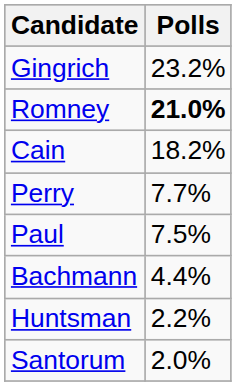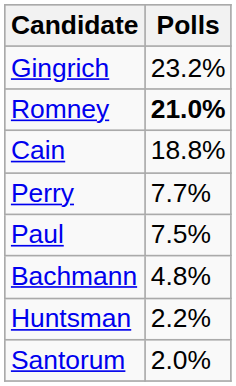Cain | Polls: 18.2% -> 18.8%
Bachmann | Polls: 4.4% -> 4.8%
